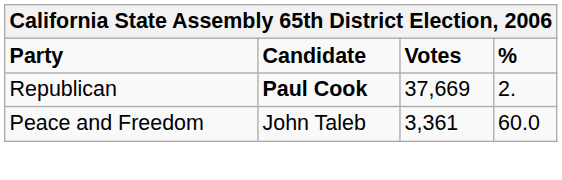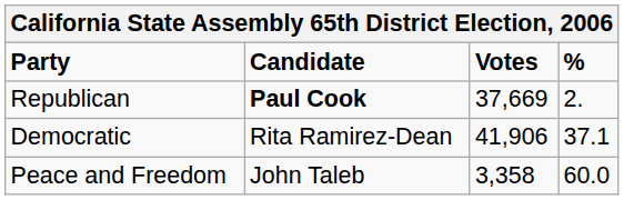+ row: Democratic | Rita Ramirez-Dean | 41,906 | 37.1
Peace and Freedom | Votes: 3,361 -> 3,358
